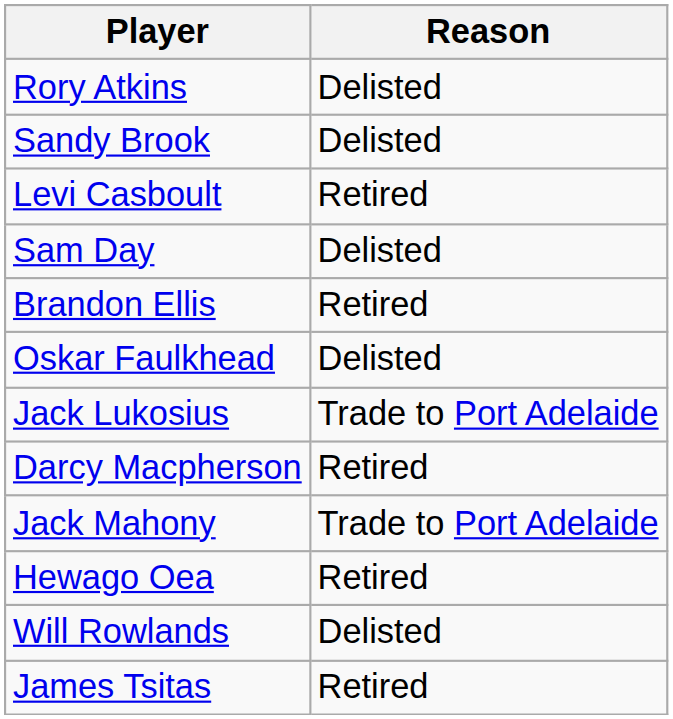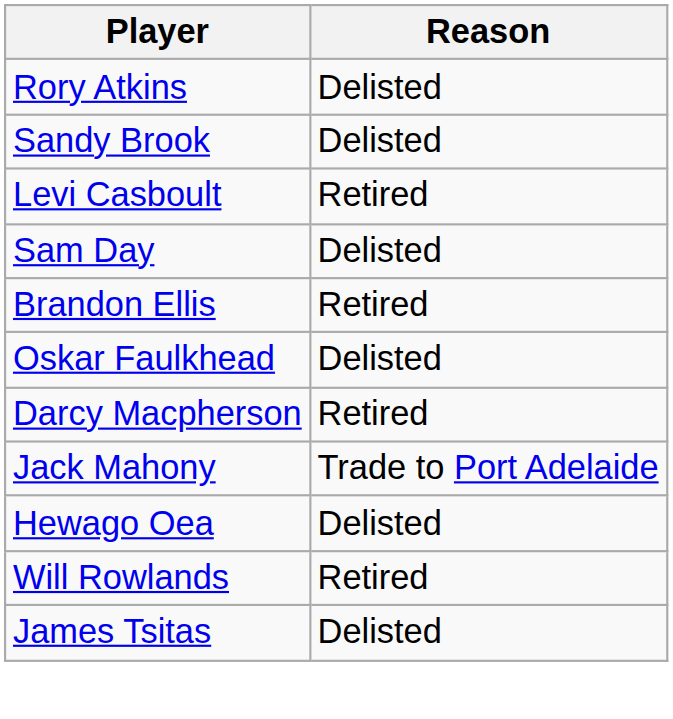- row: Jack Lukosius | Trade to Port Adelaide
Hewago Oea | Reason: Retired -> Delisted
Will Rowlands | Reason: Delisted -> Retired
James Tsitas | Reason: Retired -> Delisted
